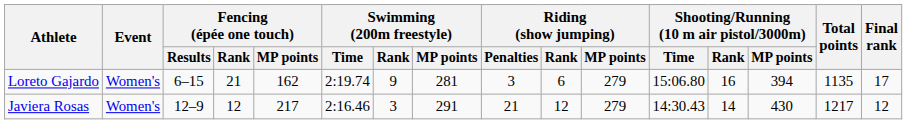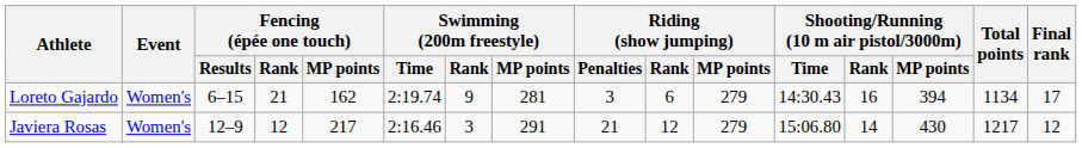Loreto Gajardo | Shooting/Running (10 m air pistol/3000m) / Time: 15:06.80 -> 14:30.43
Loreto Gajardo | Total points: 1135 -> 1134
Javiera Rosas | Shooting/Running (10 m air pistol/3000m) / Time: 14:30.43 -> 15:06.80
